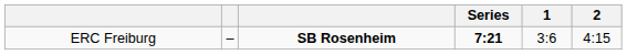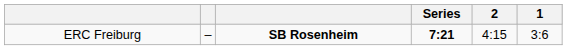columns swapped: 1 <-> 2
